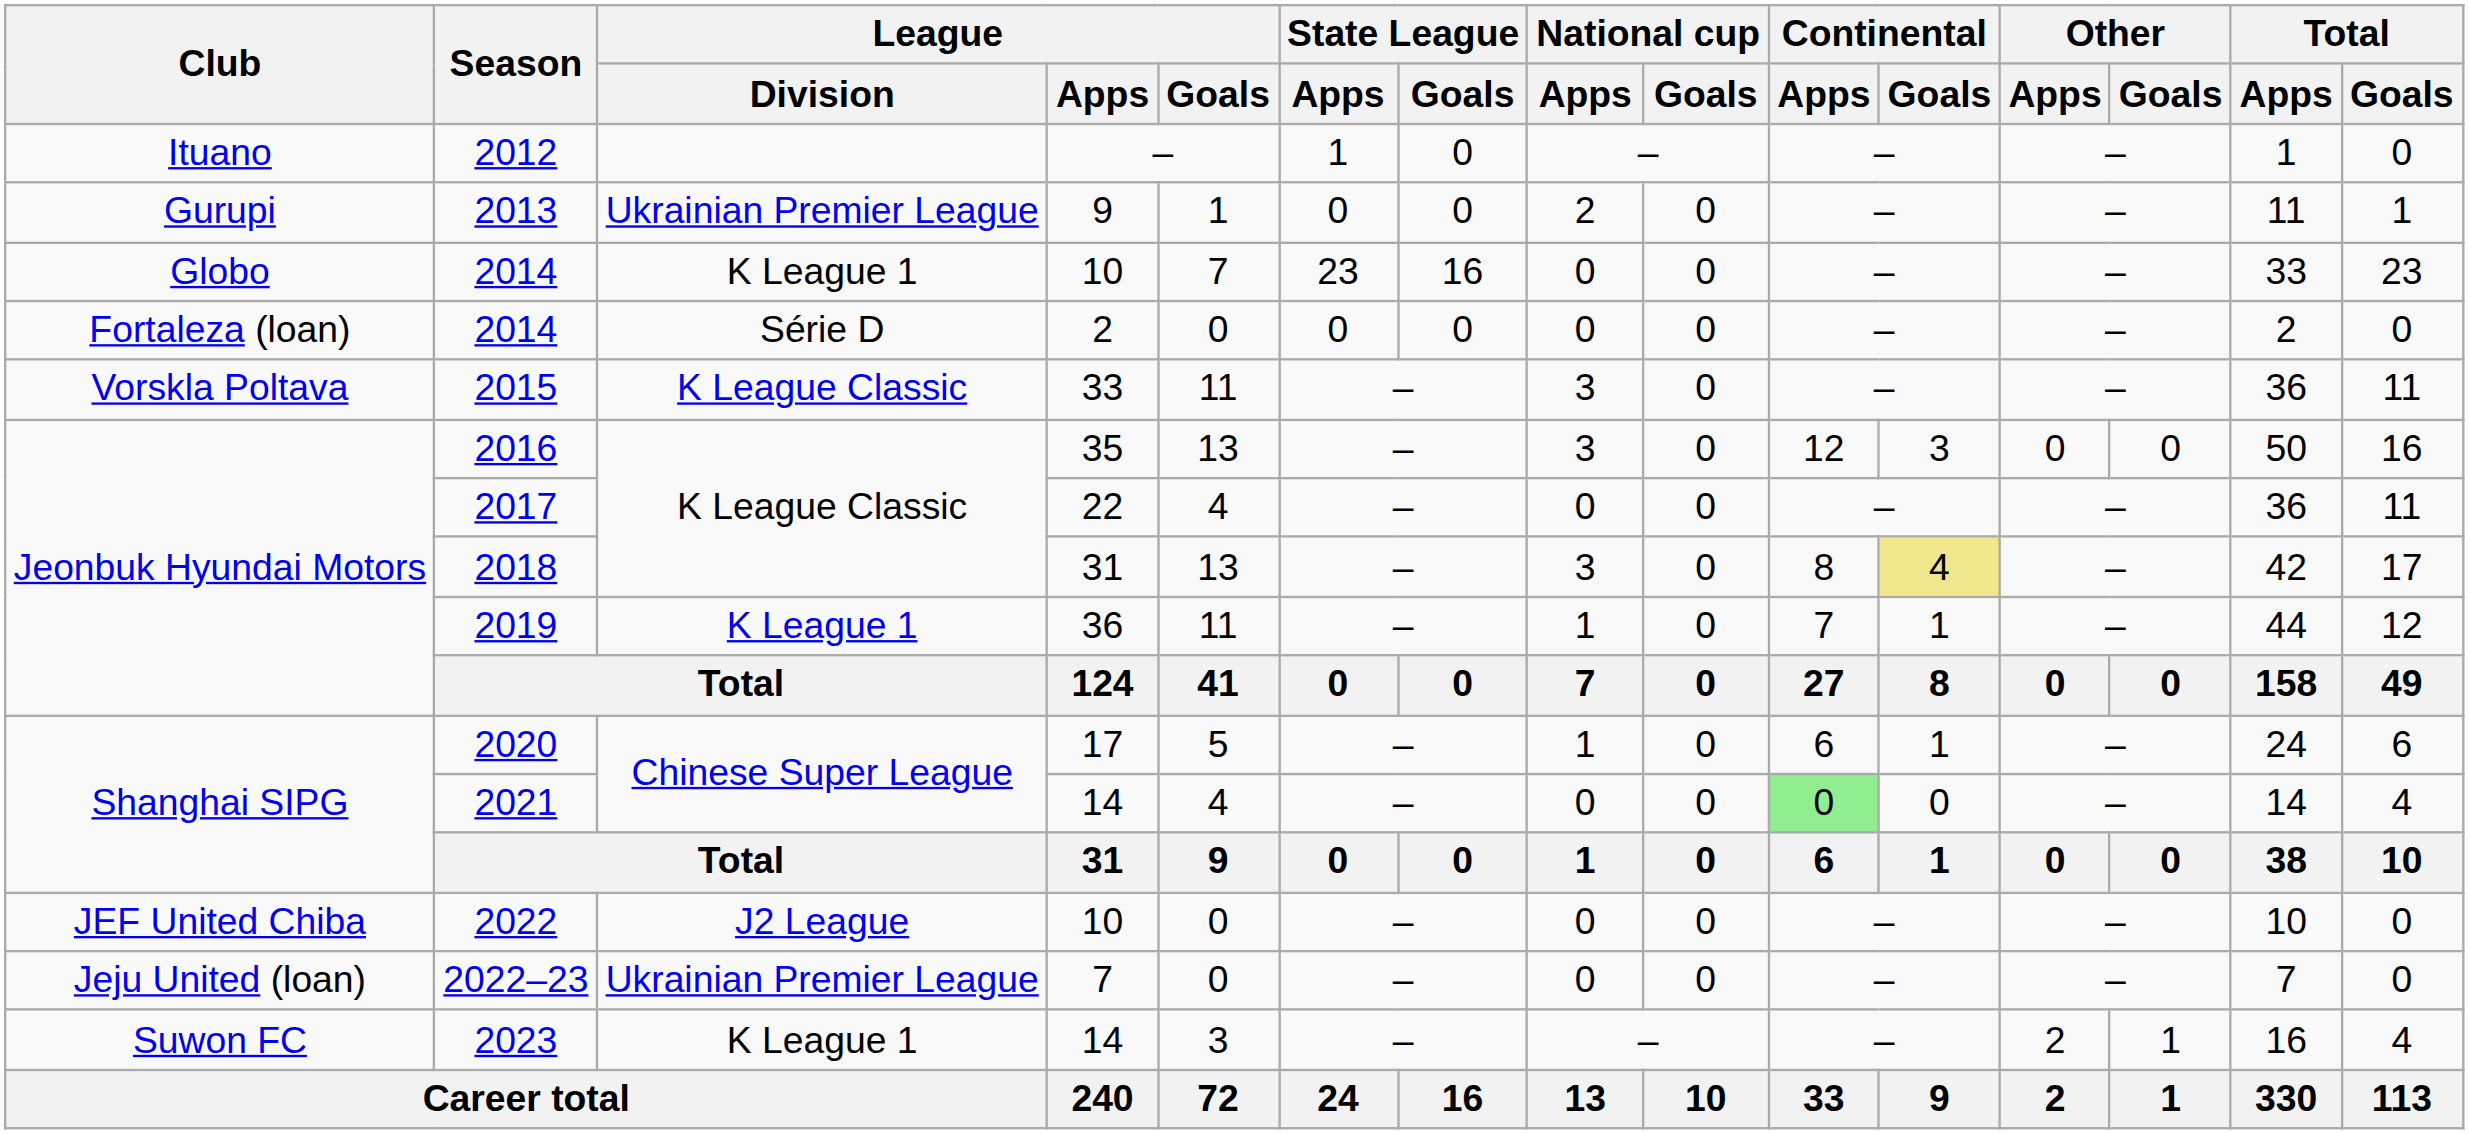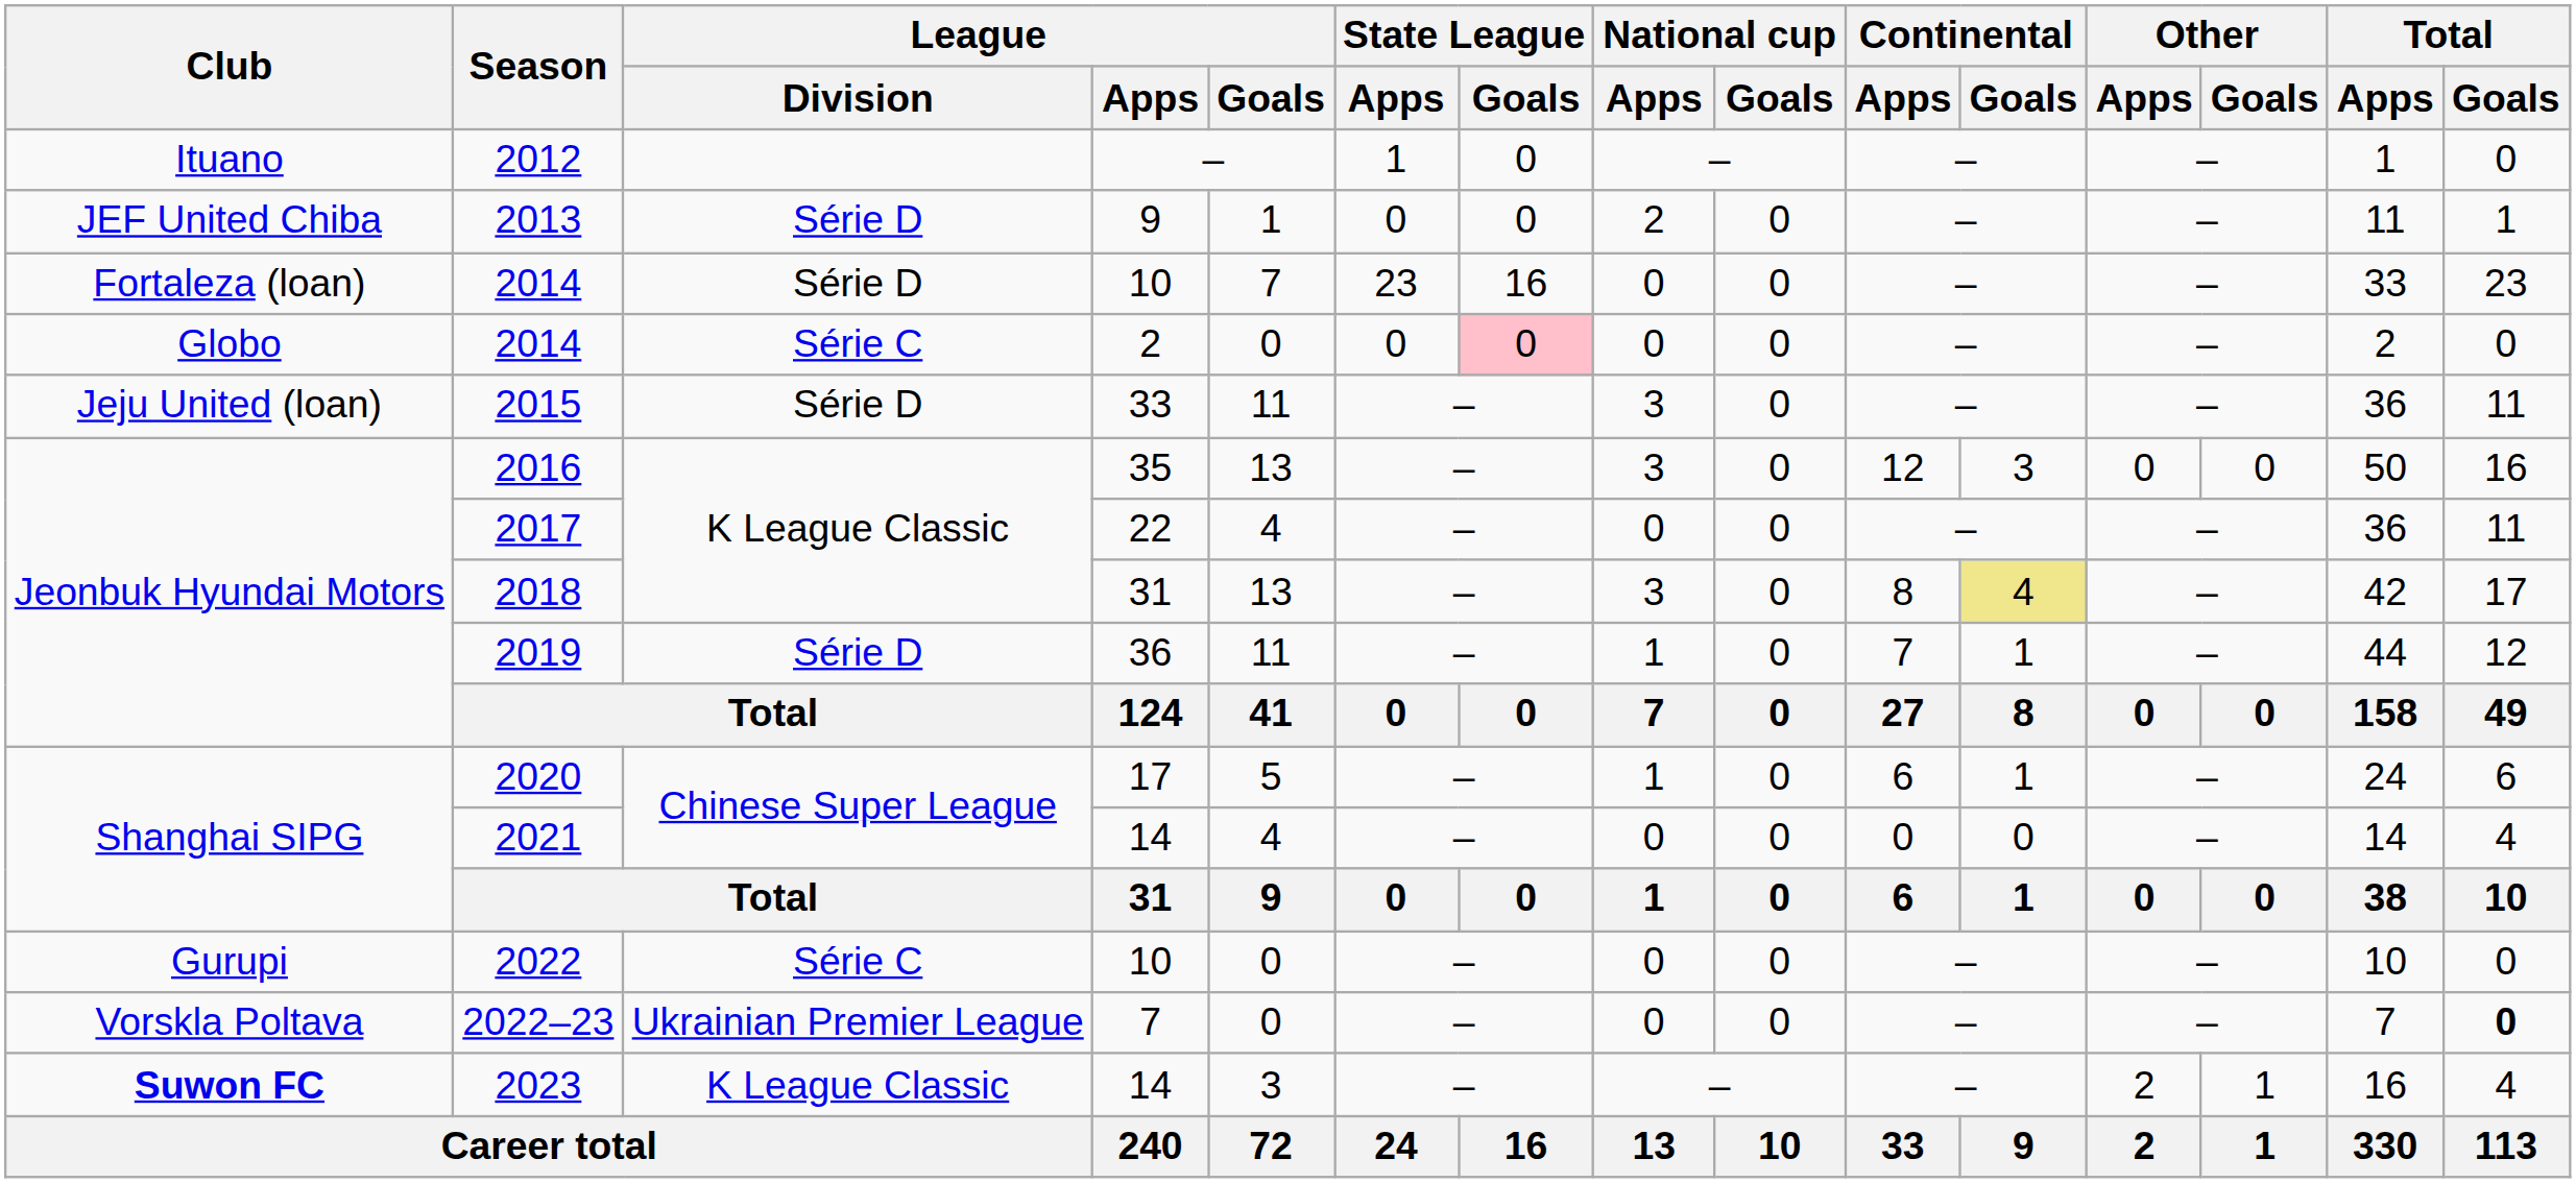2013 | Club: Gurupi -> JEF United Chiba
2013 | League / Division: Ukrainian Premier League -> Série D
2014 / 10 | Club: Globo -> Fortaleza (loan)
2014 / 10 | League / Division: K League 1 -> Série D
2014 / 2 | Club: Fortaleza (loan) -> Globo
2014 / 2 | League / Division: Série D -> Série C
2014 / 2 | State League / Goals: no background -> pink background
2015 | Club: Vorskla Poltava -> Jeju United (loan)
2015 | League / Division: K League Classic -> Série D
2019 | League / Division: K League 1 -> Série D
2021 | Continental / Apps: lightgreen background -> no background
2022 | Club: JEF United Chiba -> Gurupi
2022 | League / Division: J2 League -> Série C
2022–23 | Club: Jeju United (loan) -> Vorskla Poltava
2022–23 | Total / Goals: normal -> bold
2023 | Club: normal -> bold
2023 | League / Division: K League 1 -> K League Classic
